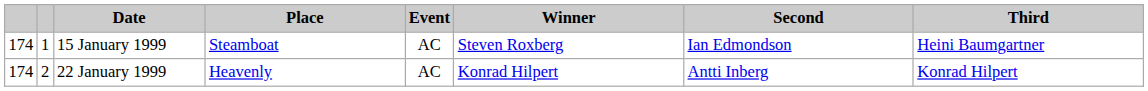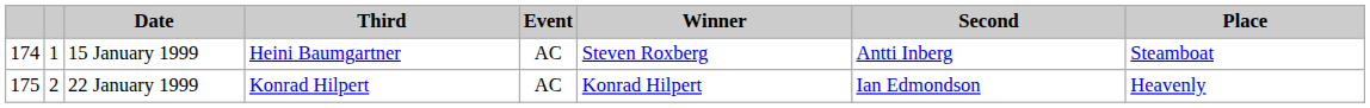columns swapped: Place <-> Third
15 January 1999 | Second: Ian Edmondson -> Antti Inberg
22 January 1999 | column 1: 174 -> 175
22 January 1999 | Second: Antti Inberg -> Ian Edmondson
